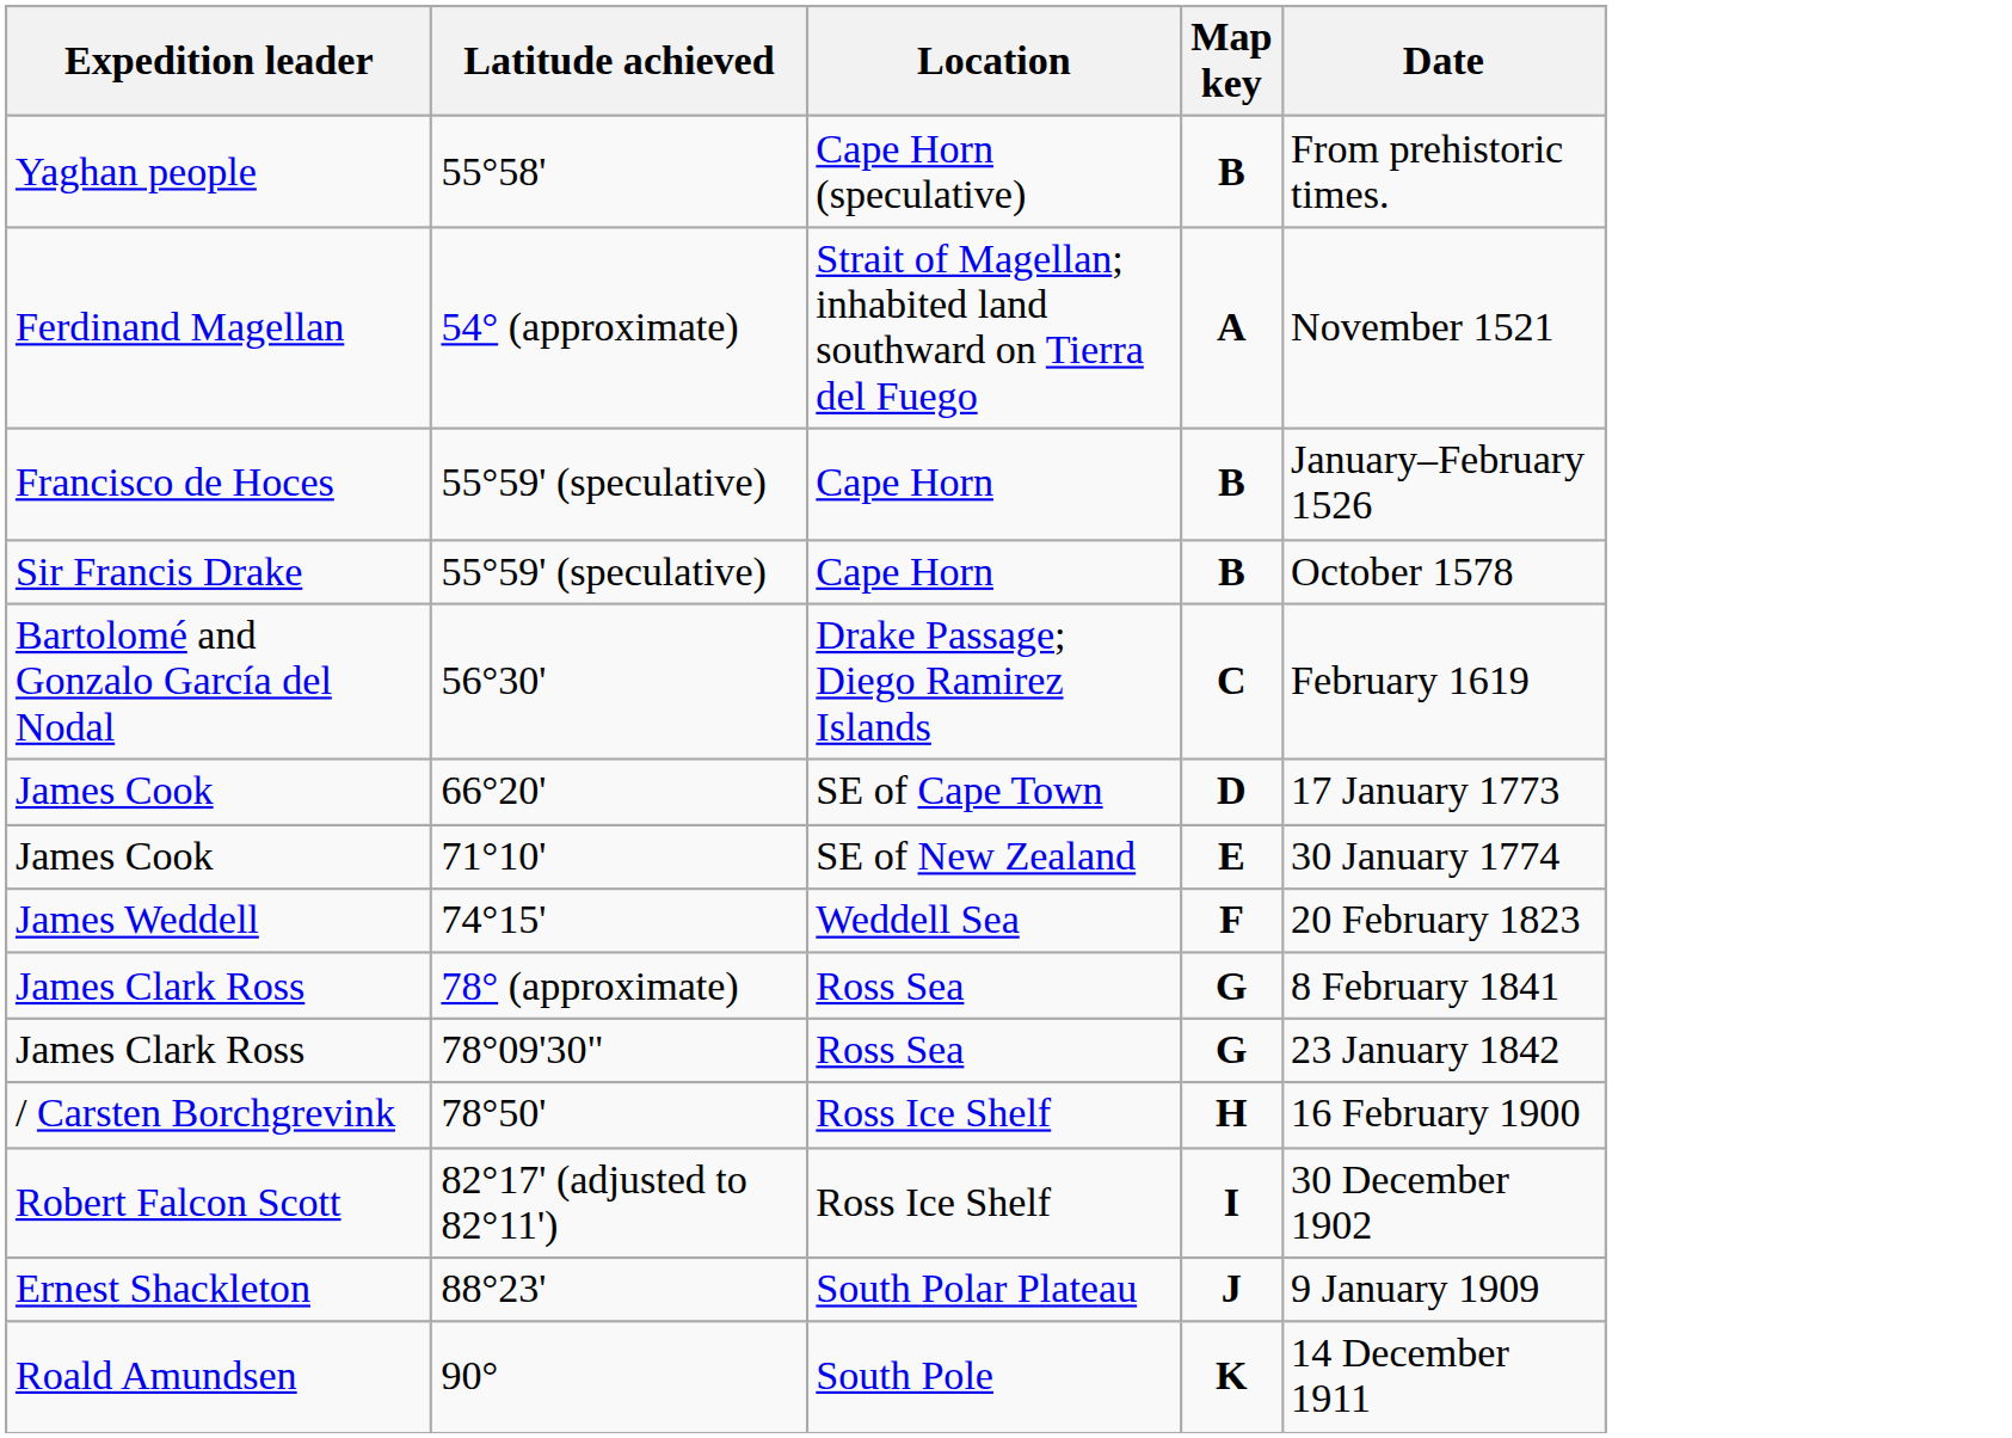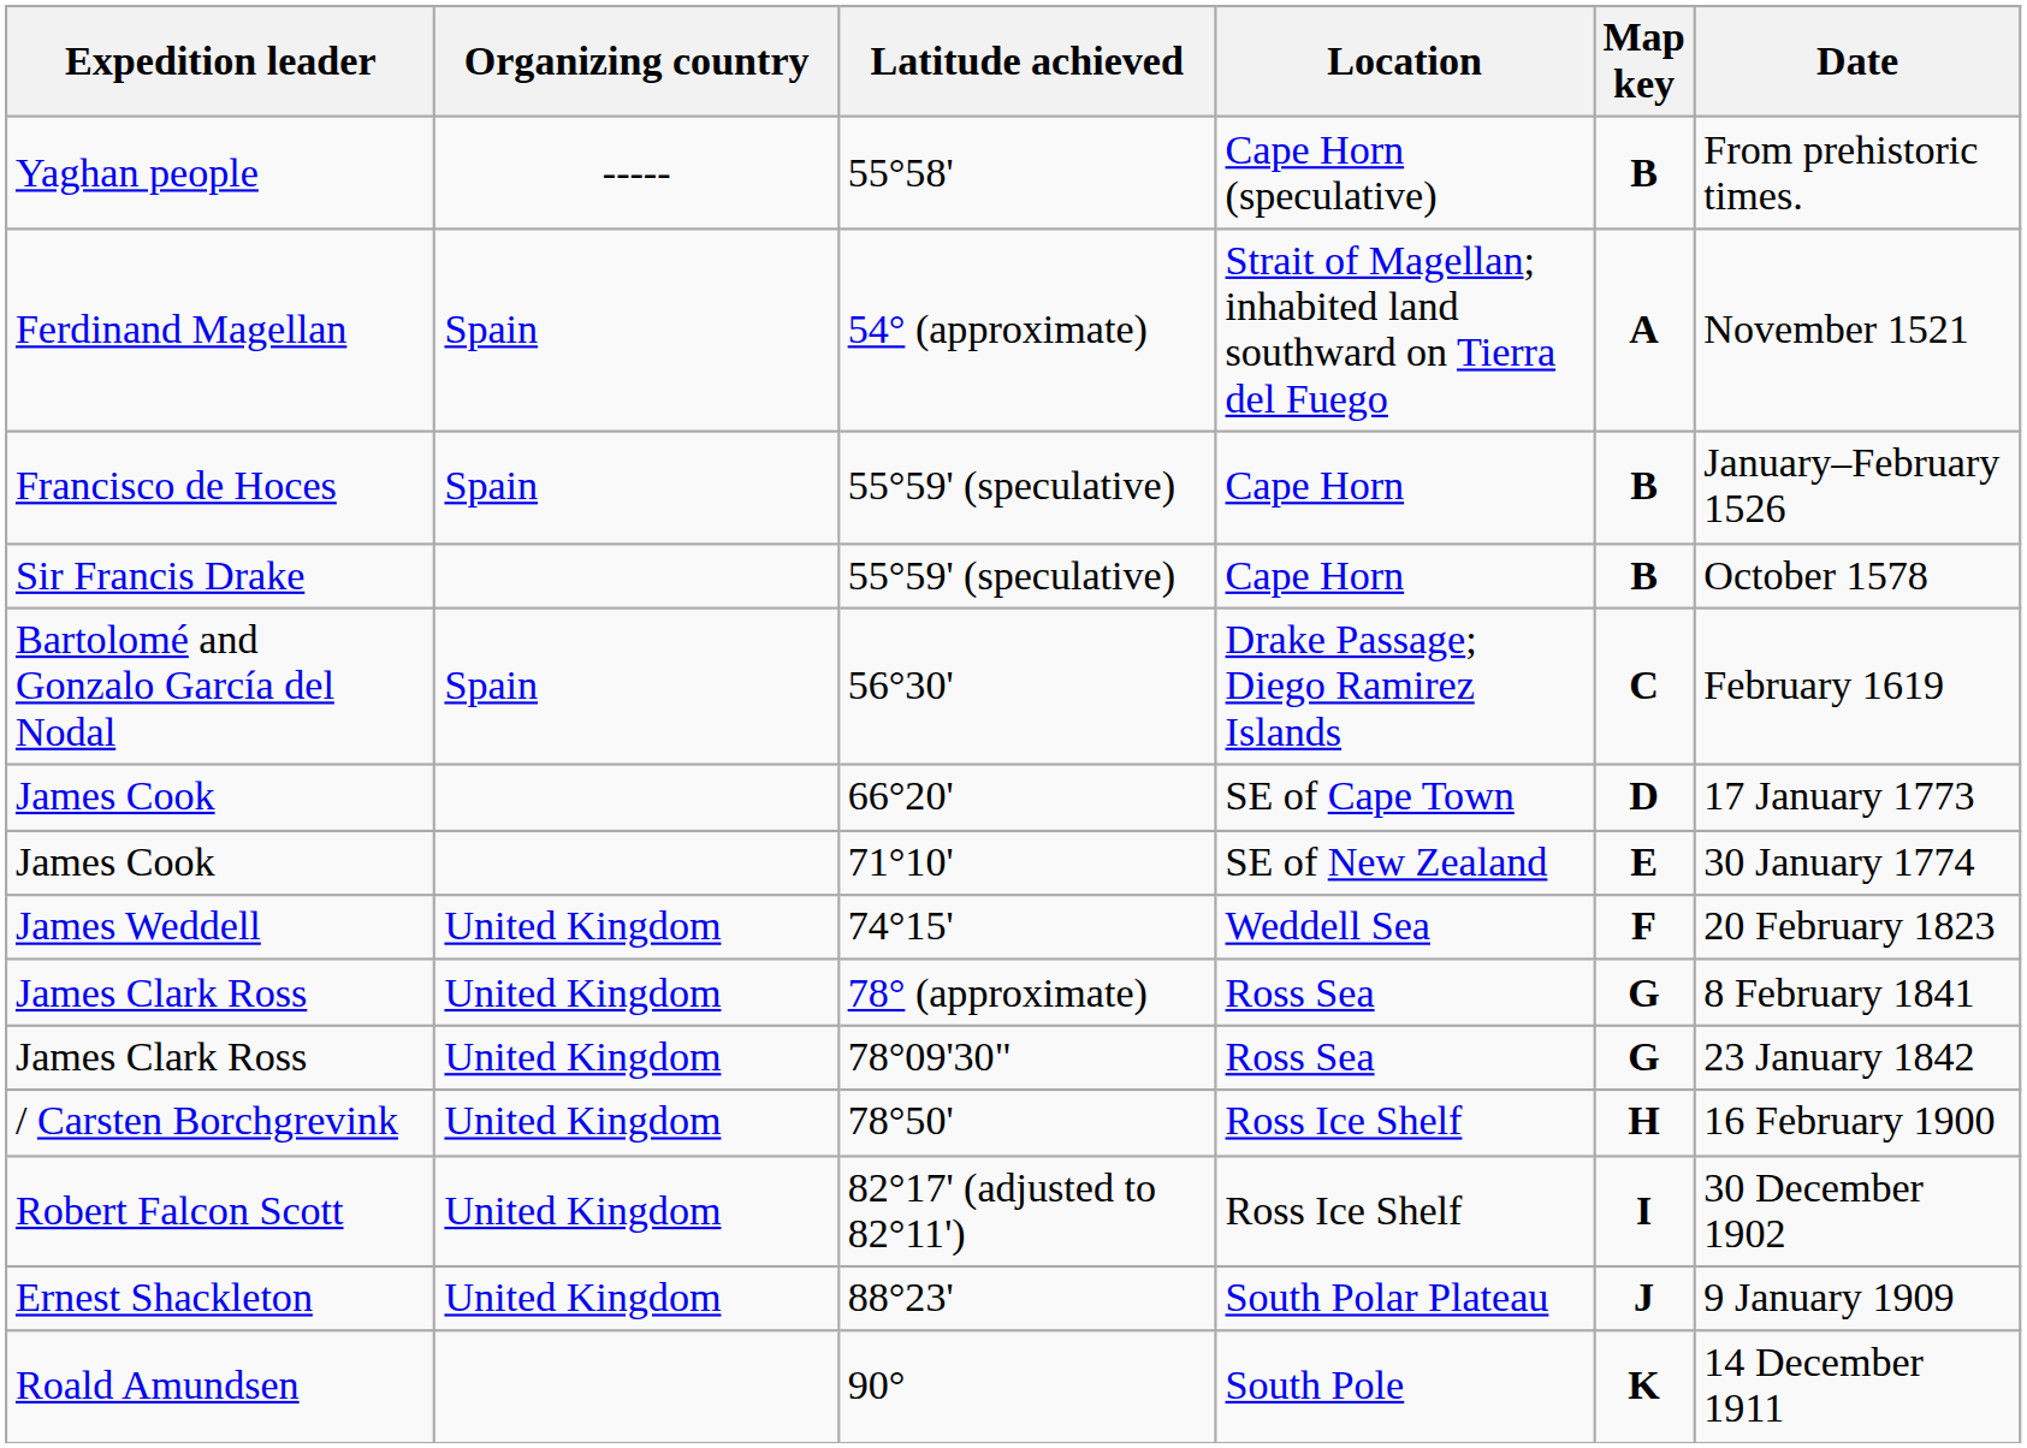+ column: Organizing country | ----- | Spain | Spain | Spain | United Kingdom | United Kingdom | United Kingdom | United Kingdom | United Kingdom | United Kingdom
